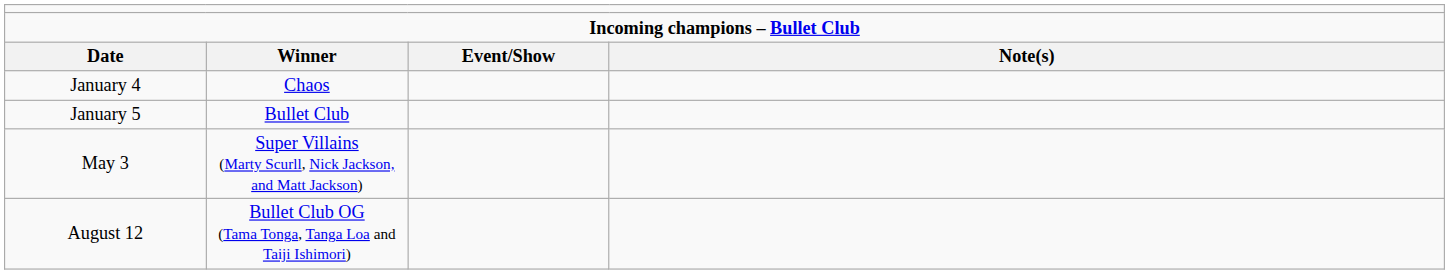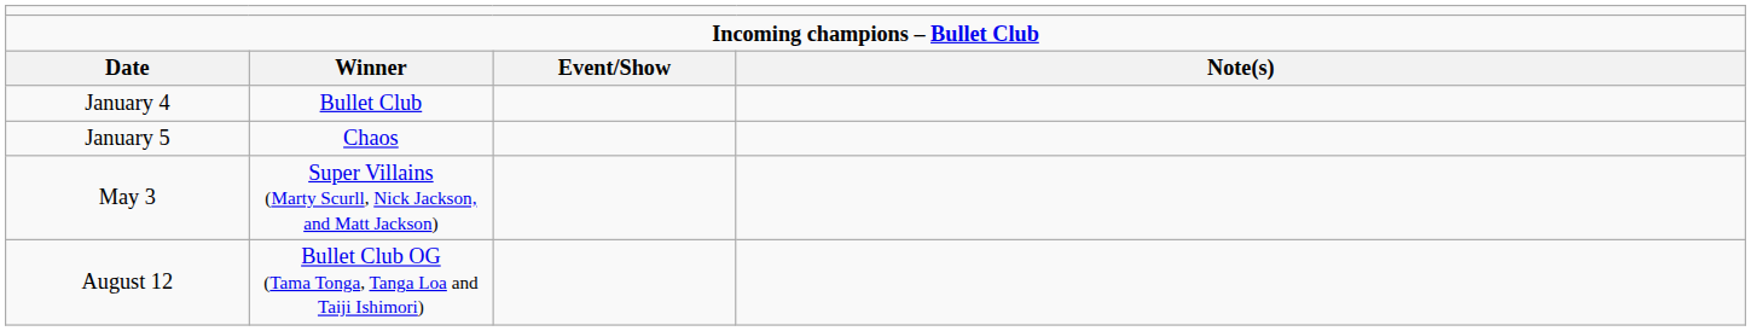January 4 | column 2: Chaos -> Bullet Club
January 5 | column 2: Bullet Club -> Chaos
